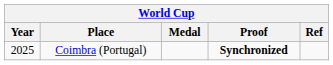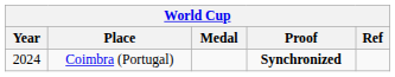Coimbra (Portugal) | Year: 2025 -> 2024
